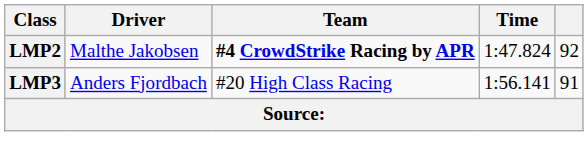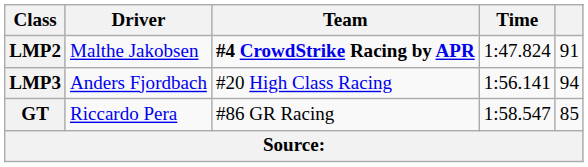LMP2 | column 5: 92 -> 91
LMP3 | column 5: 91 -> 94
+ row: GT | Riccardo Pera | #86 GR Racing | 1:58.547 | 85
